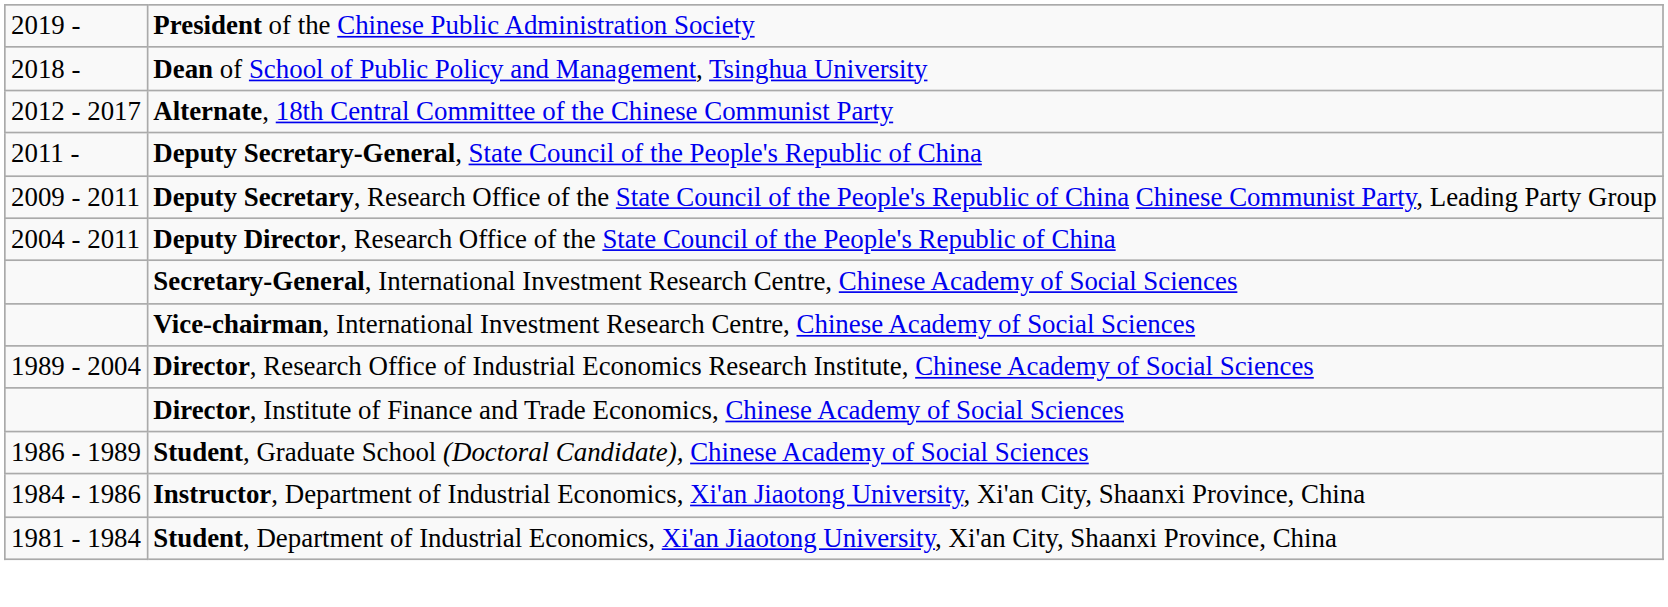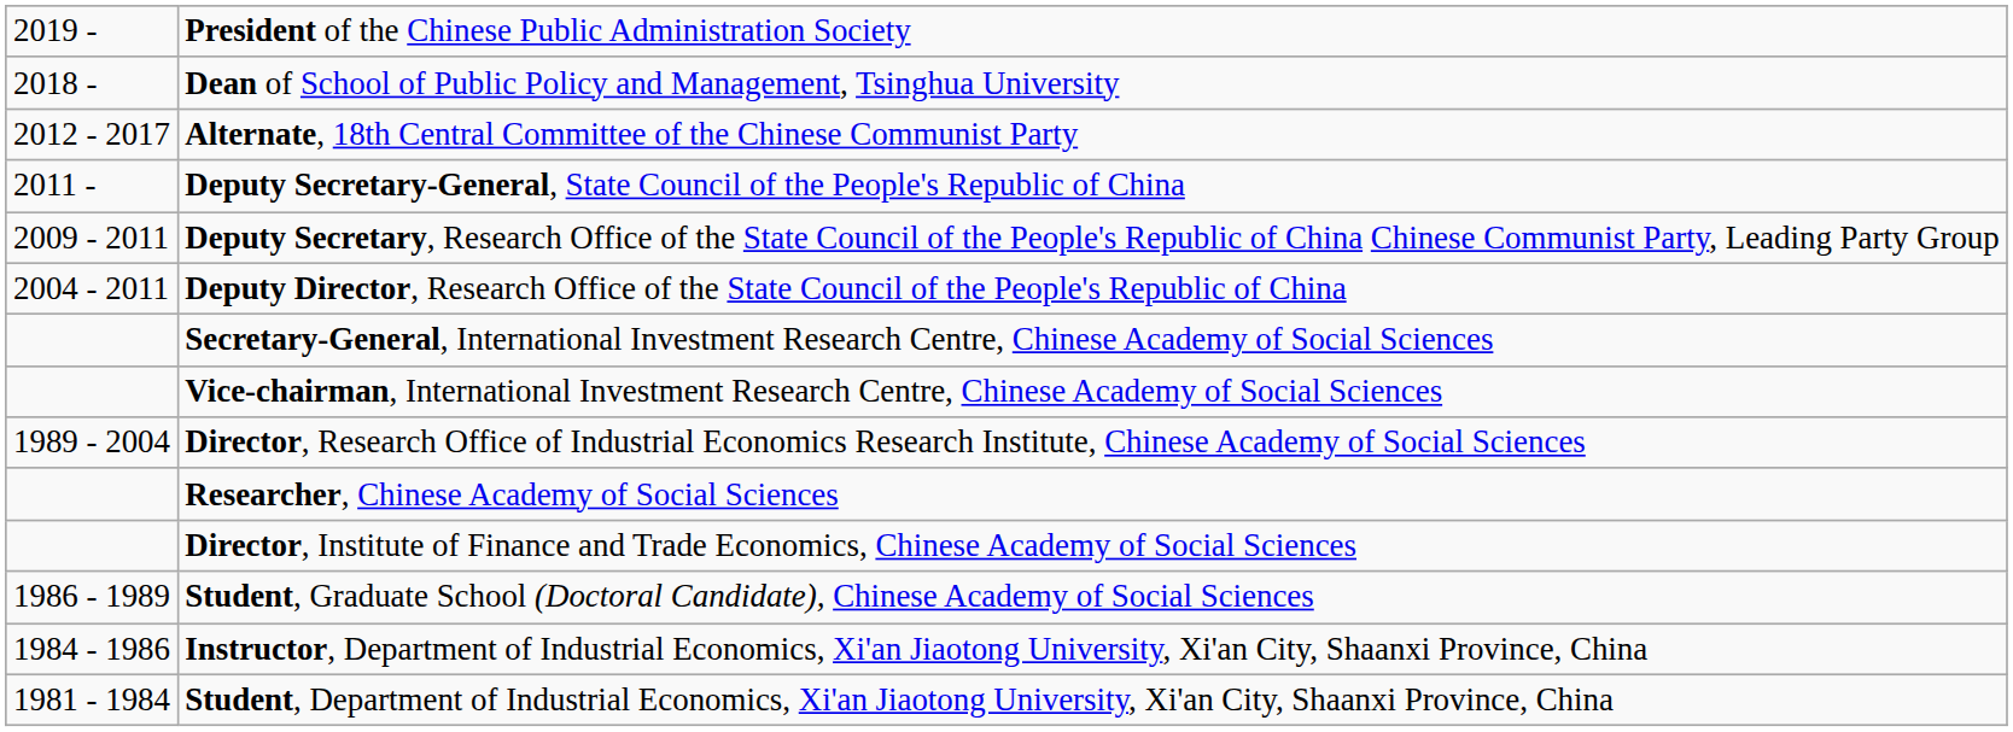+ row: Researcher, Chinese Academy of Social Sciences
